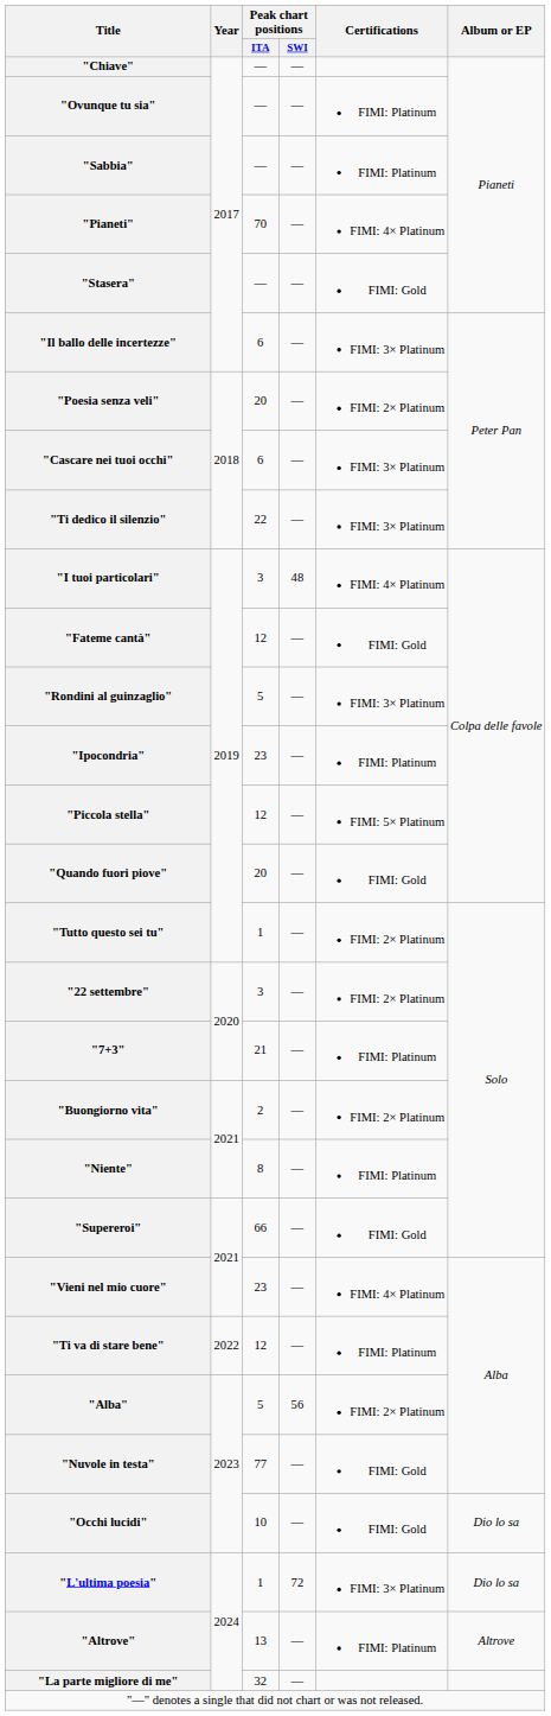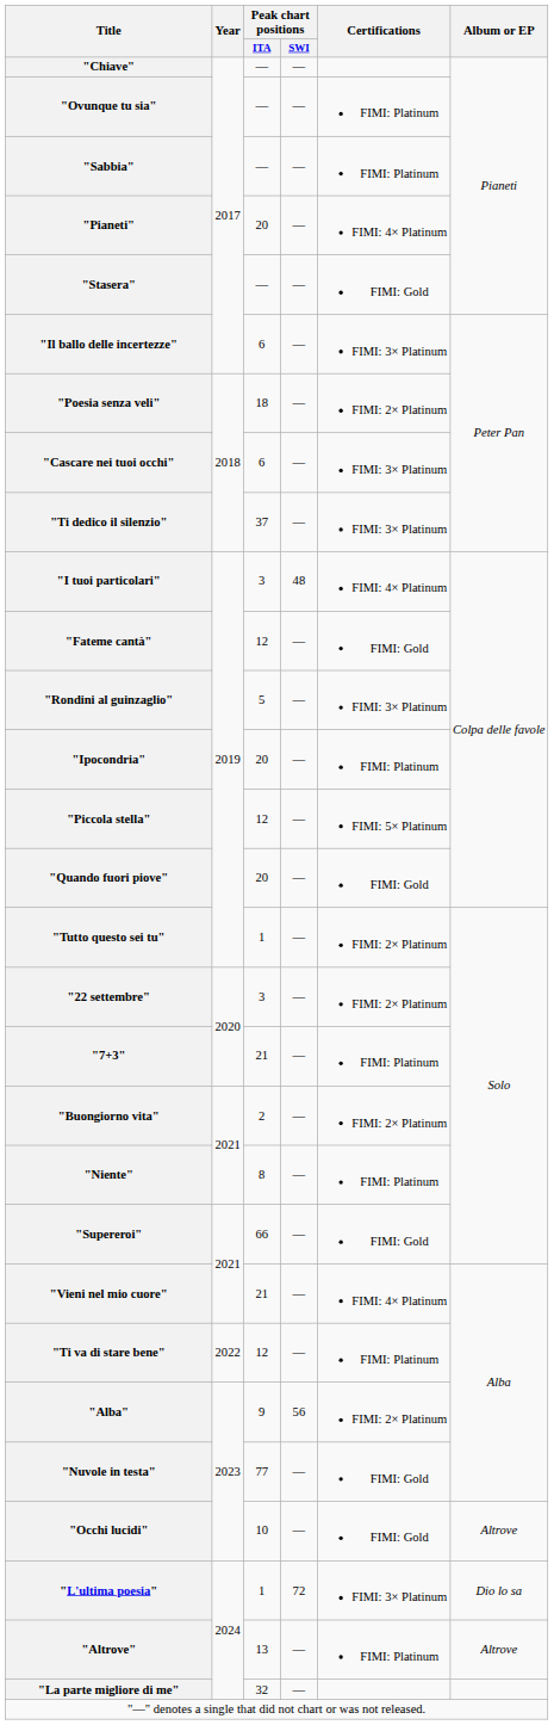"Pianeti" | Peak chart positions / ITA: 70 -> 20
"Poesia senza veli" | Peak chart positions / ITA: 20 -> 18
"Ti dedico il silenzio" | Peak chart positions / ITA: 22 -> 37
"Ipocondria" | Peak chart positions / ITA: 23 -> 20
"Vieni nel mio cuore" | Peak chart positions / ITA: 23 -> 21
"Alba" | Peak chart positions / ITA: 5 -> 9
"Occhi lucidi" | Album or EP: Dio lo sa -> Altrove
